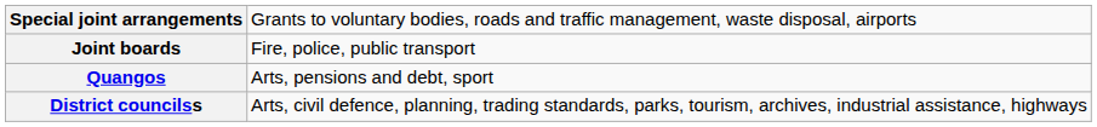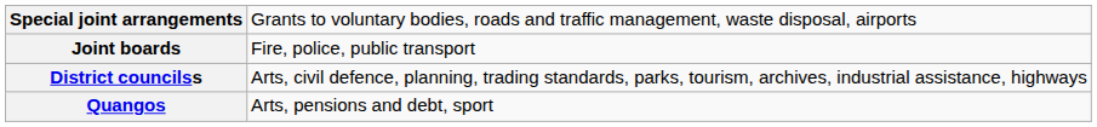rows swapped: Quangos <-> District councilss
